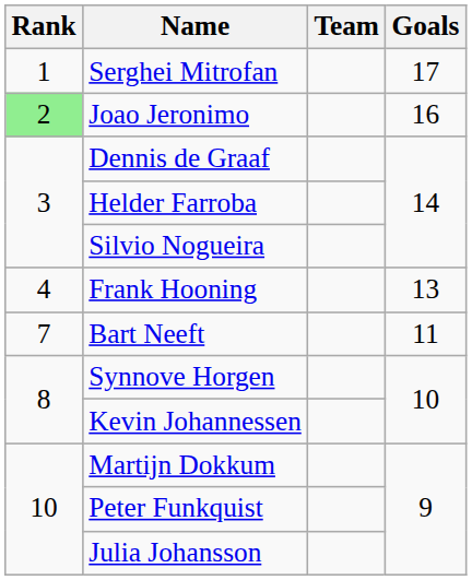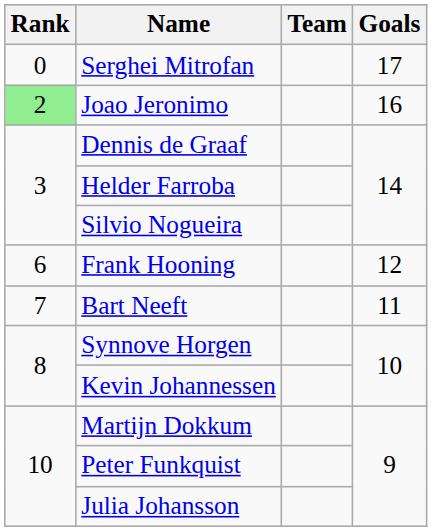Serghei Mitrofan | Rank: 1 -> 0
Frank Hooning | Rank: 4 -> 6
Frank Hooning | Goals: 13 -> 12
